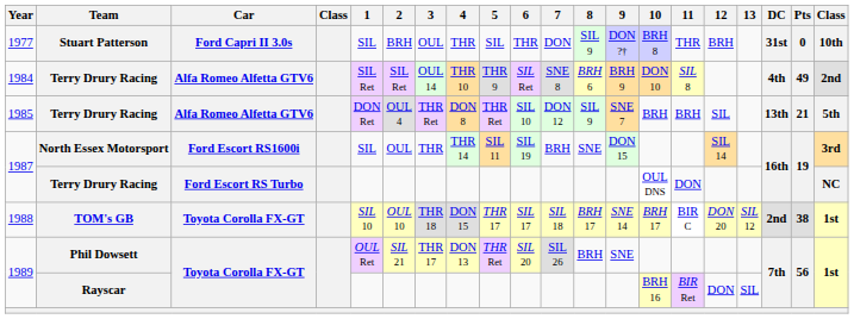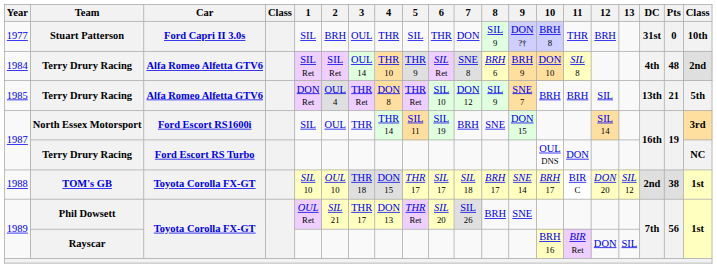1984 | Pts: 49 -> 48
